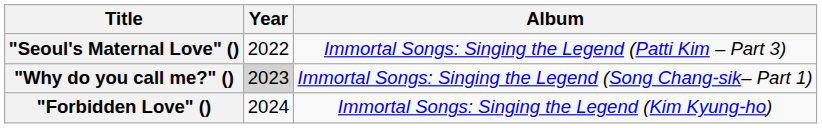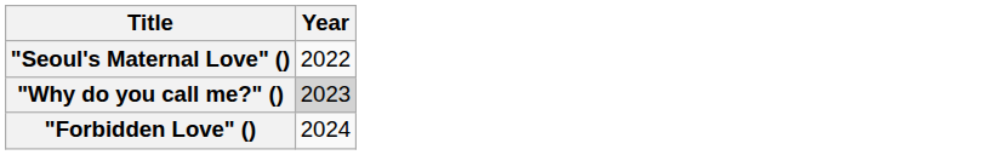- column: Album | Immortal Songs: Singing the Legend (Patti Kim – Part 3) | Immortal Songs: Singing the Legend (Song Chang-sik– Part 1) | Immortal Songs: Singing the Legend (Kim Kyung-ho)
